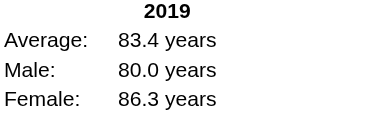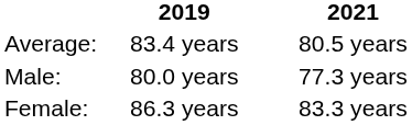+ column: 2021 | 80.5 years | 77.3 years | 83.3 years
